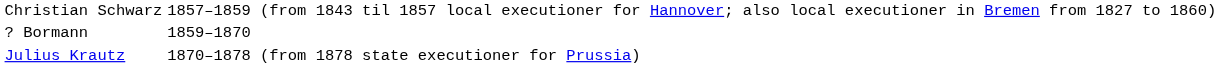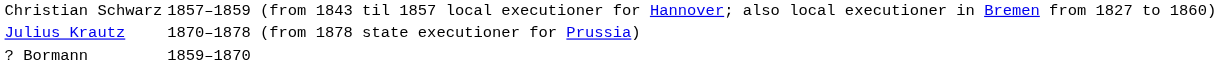rows swapped: ? Bormann <-> Julius Krautz
